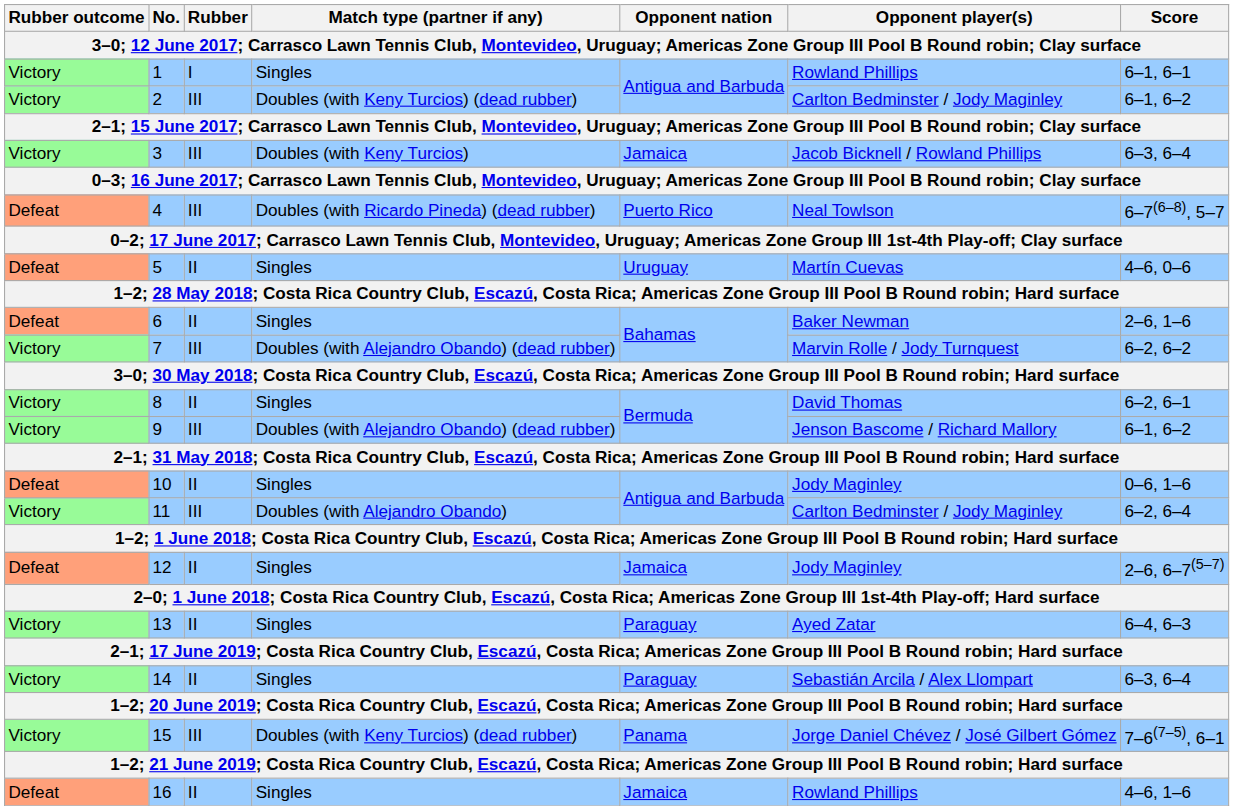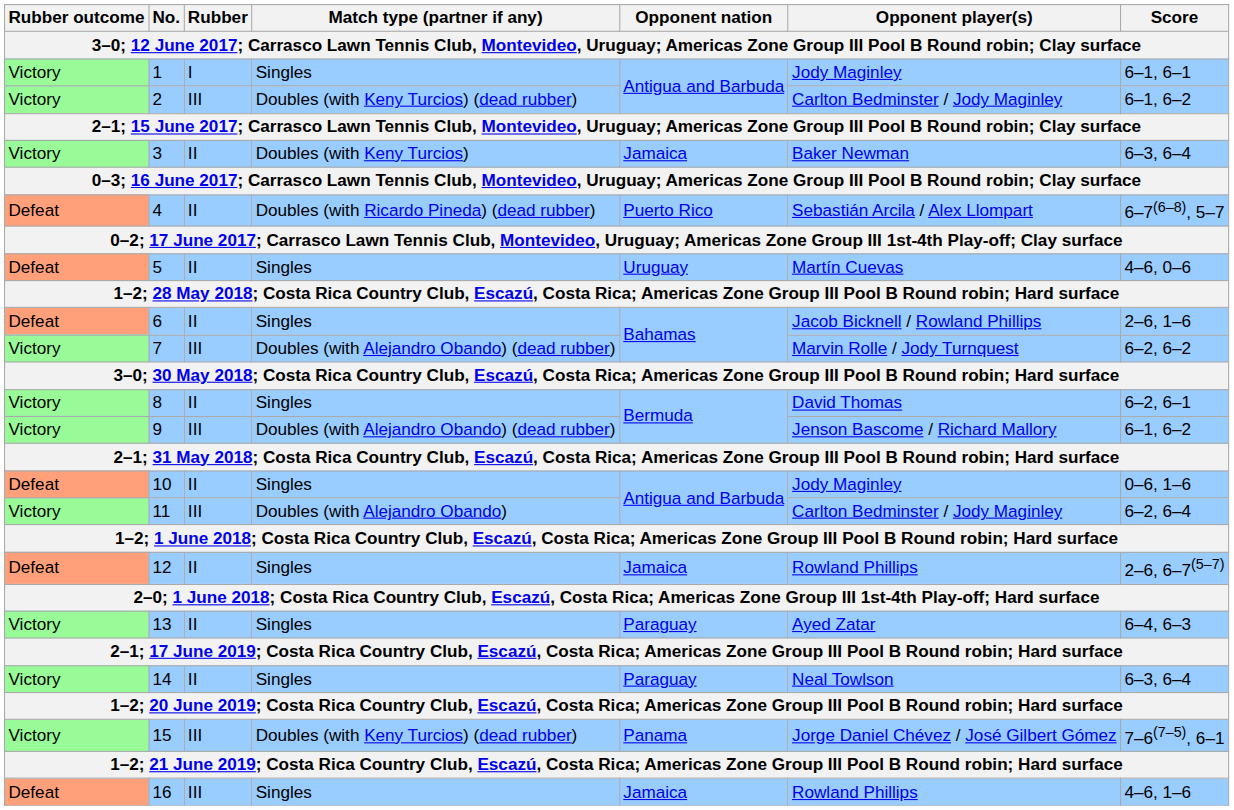1 | Opponent player(s): Rowland Phillips -> Jody Maginley
3 | Rubber: III -> II
3 | Opponent player(s): Jacob Bicknell / Rowland Phillips -> Baker Newman
4 | Rubber: III -> II
4 | Opponent player(s): Neal Towlson -> Sebastián Arcila / Alex Llompart
6 | Opponent player(s): Baker Newman -> Jacob Bicknell / Rowland Phillips
12 | Opponent player(s): Jody Maginley -> Rowland Phillips
14 | Opponent player(s): Sebastián Arcila / Alex Llompart -> Neal Towlson
16 | Rubber: II -> III
